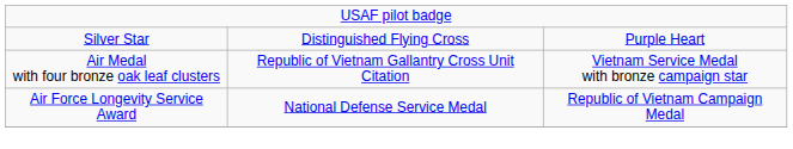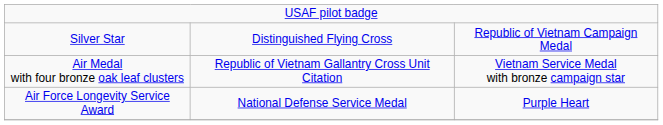Silver Star | column 3: Purple Heart -> Republic of Vietnam Campaign Medal
Air Force Longevity Service Award | column 3: Republic of Vietnam Campaign Medal -> Purple Heart
